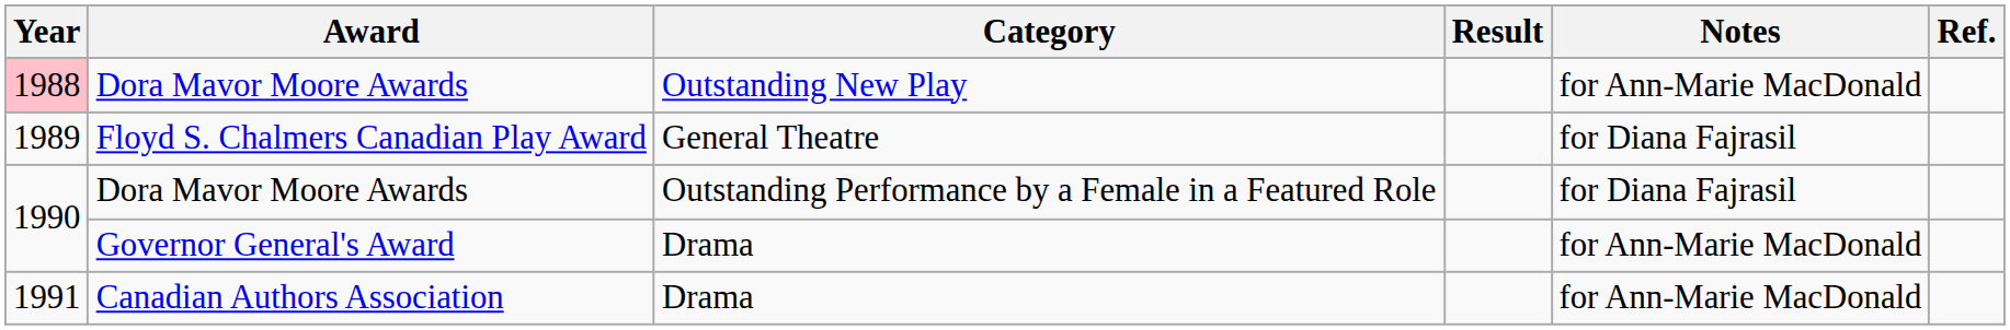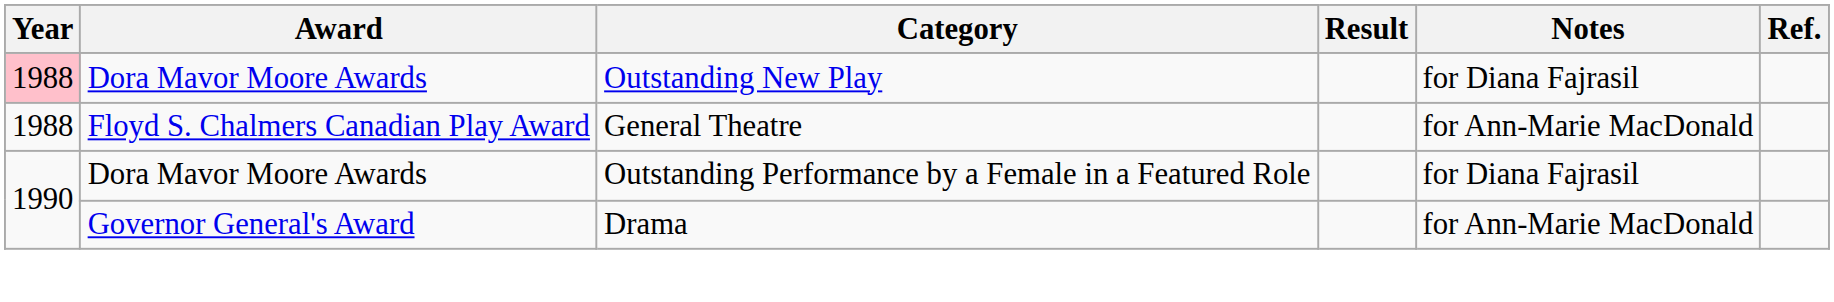Dora Mavor Moore Awards / Outstanding New Play | Notes: for Ann-Marie MacDonald -> for Diana Fajrasil
Floyd S. Chalmers Canadian Play Award | Year: 1989 -> 1988
Floyd S. Chalmers Canadian Play Award | Notes: for Diana Fajrasil -> for Ann-Marie MacDonald
- row: 1991 | Canadian Authors Association | Drama | for Ann-Marie MacDonald
